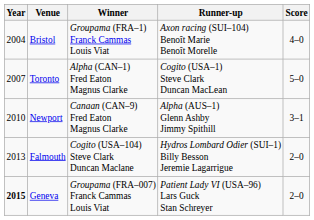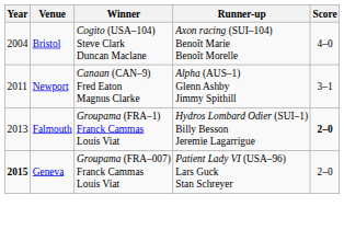Bristol | Winner: Groupama (FRA–1) Franck Cammas Louis Viat -> Cogito (USA–104) Steve Clark Duncan Maclane
- row: 2007 | Toronto | Alpha (CAN–1) Fred Eaton Magnus Clarke | Cogito (USA–1) Steve Clark Duncan MacLean | 5–0
Newport | Year: 2010 -> 2011
Falmouth | Winner: Cogito (USA–104) Steve Clark Duncan Maclane -> Groupama (FRA–1) Franck Cammas Louis Viat
Falmouth | Score: normal -> bold
